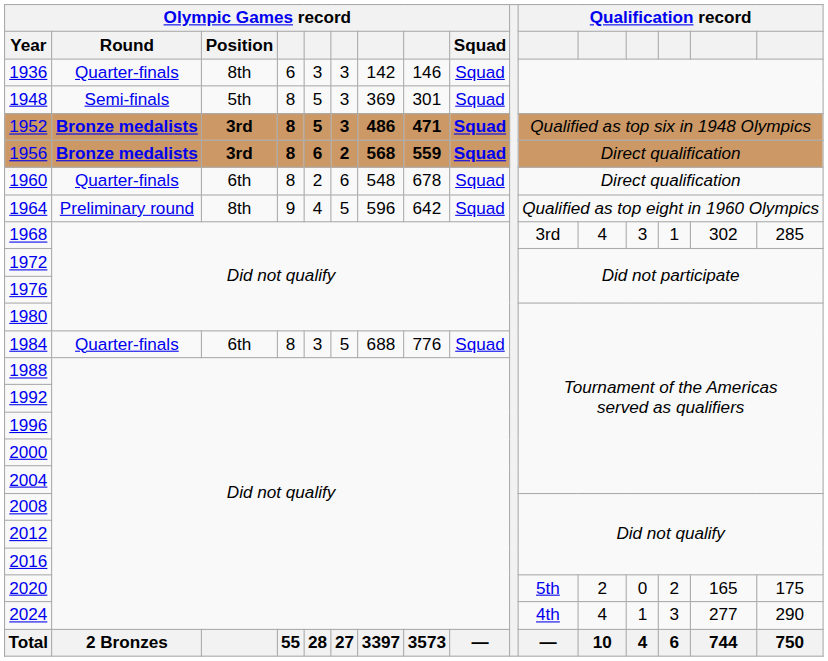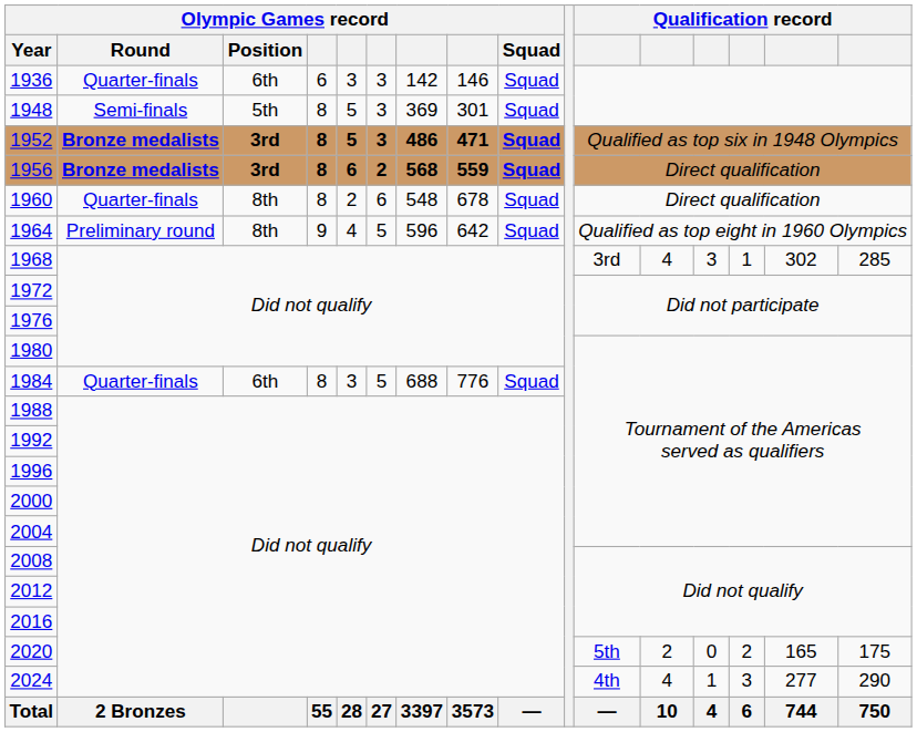1936 | Olympic Games record / Position: 8th -> 6th
1960 | Olympic Games record / Position: 6th -> 8th
